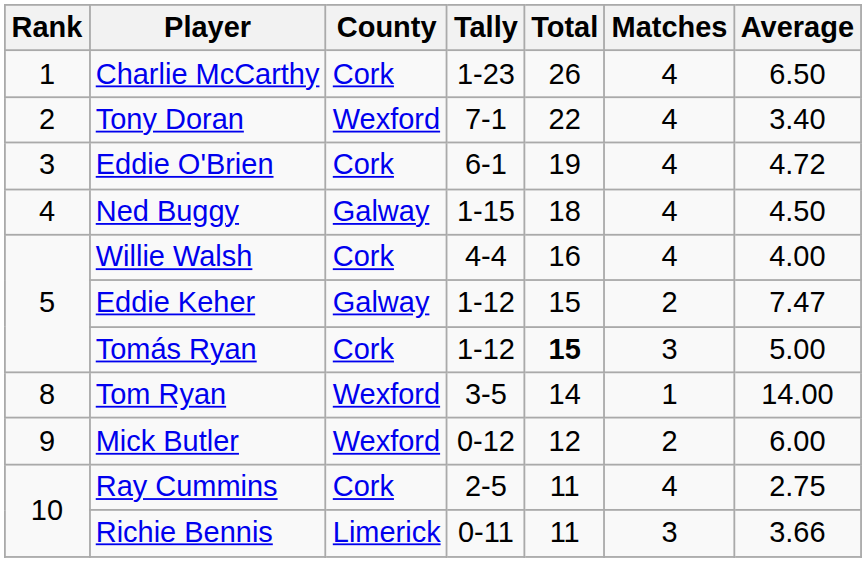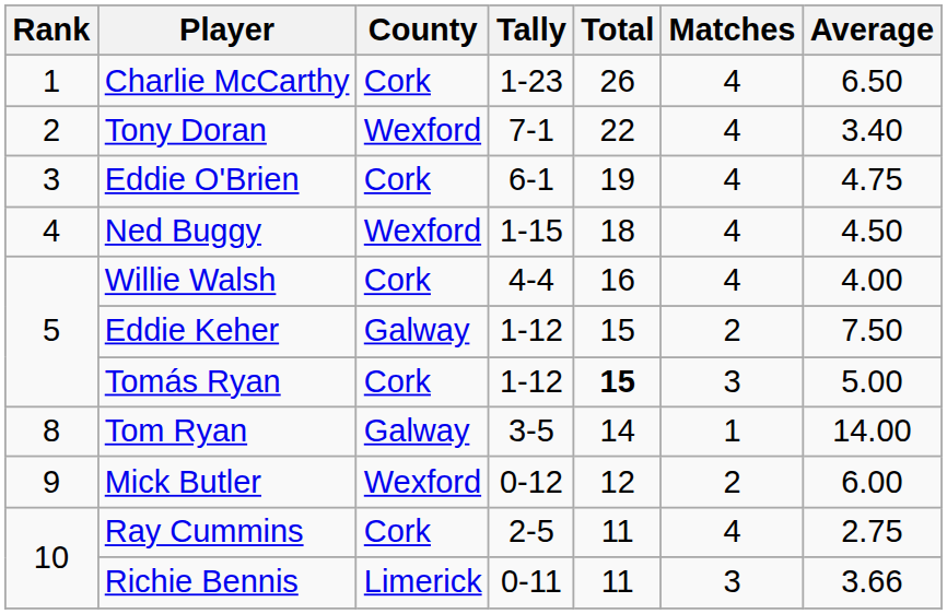Eddie O'Brien | Average: 4.72 -> 4.75
Ned Buggy | County: Galway -> Wexford
Eddie Keher | Average: 7.47 -> 7.50
Tom Ryan | County: Wexford -> Galway
